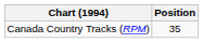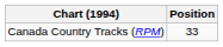Canada Country Tracks (RPM) | Position: 35 -> 33
